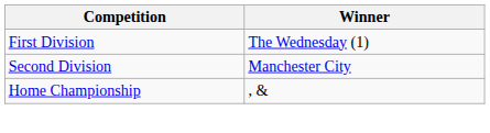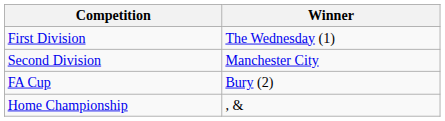+ row: FA Cup | Bury (2)
